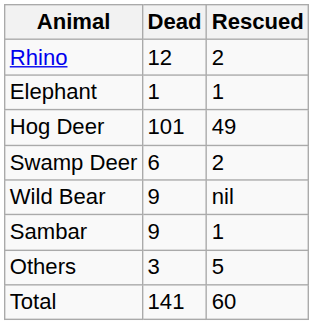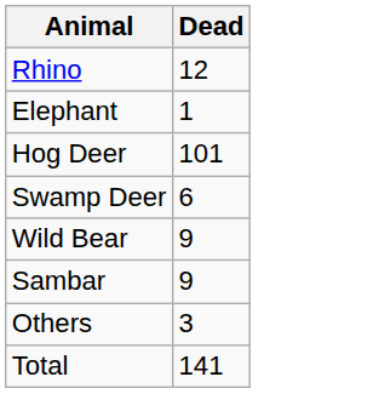- column: Rescued | 2 | 1 | 49 | 2 | nil | 1 | 5 | 60
